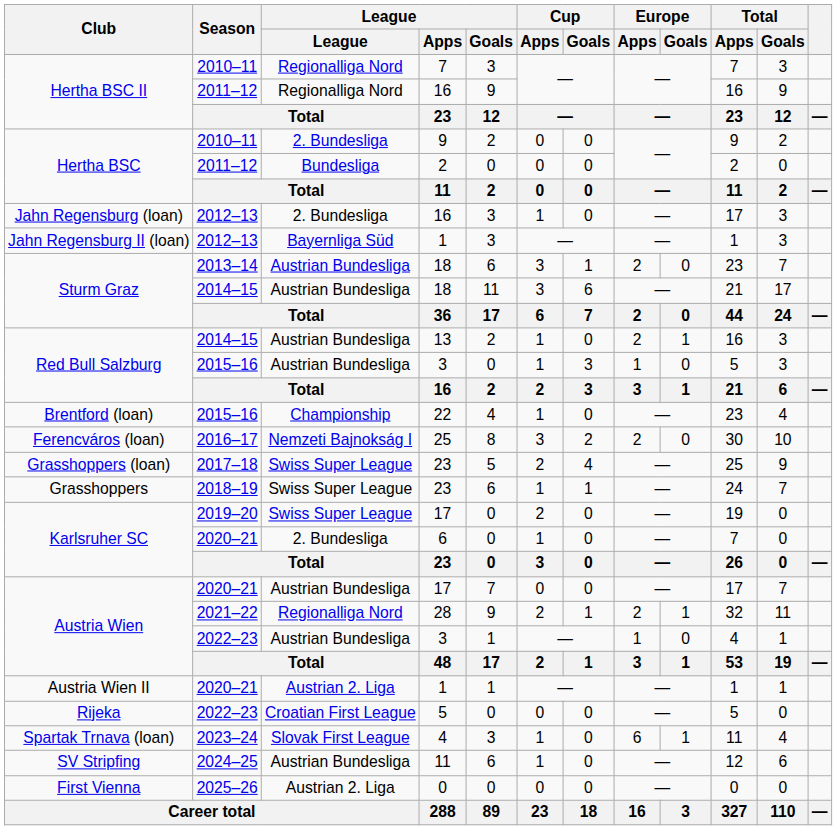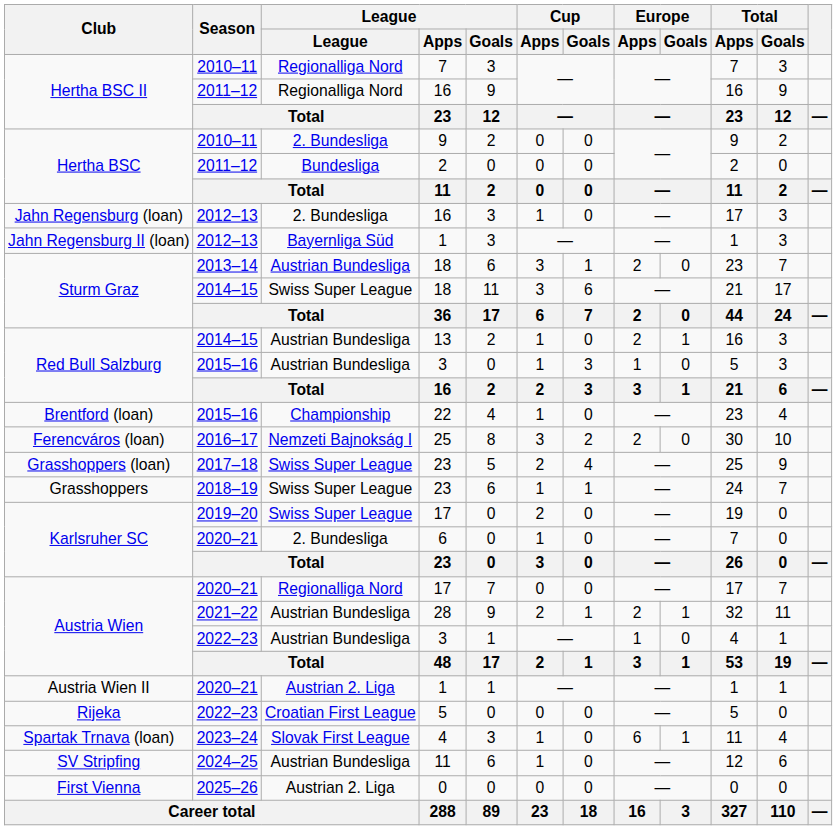2014–15 / 18 | League: Austrian Bundesliga -> Swiss Super League
2020–21 / 17 | League: Austrian Bundesliga -> Regionalliga Nord
28 | League: Regionalliga Nord -> Austrian Bundesliga
